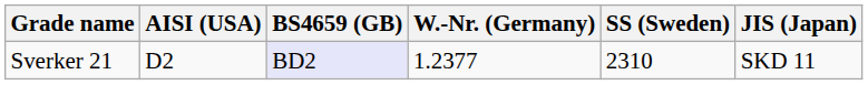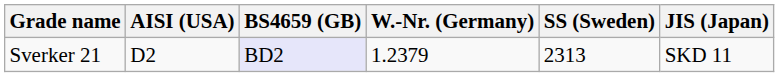Sverker 21 | W.-Nr. (Germany): 1.2377 -> 1.2379
Sverker 21 | SS (Sweden): 2310 -> 2313
